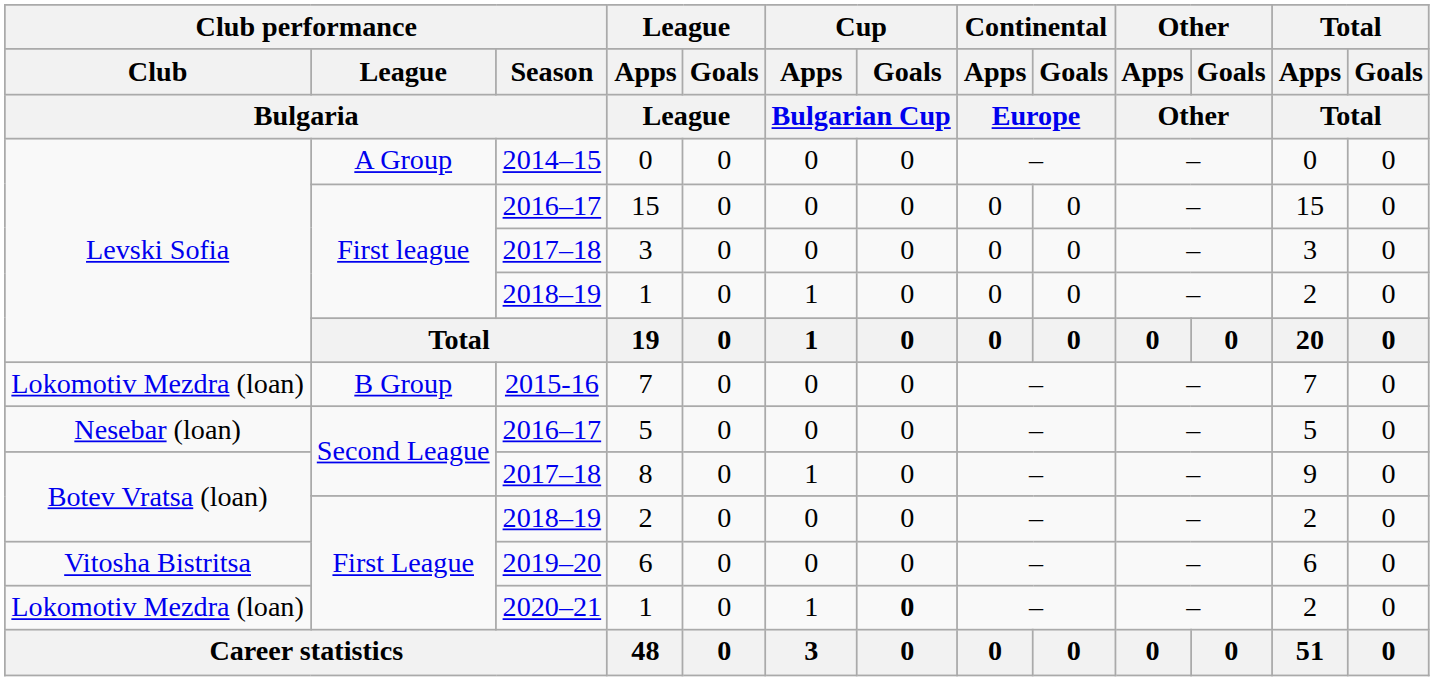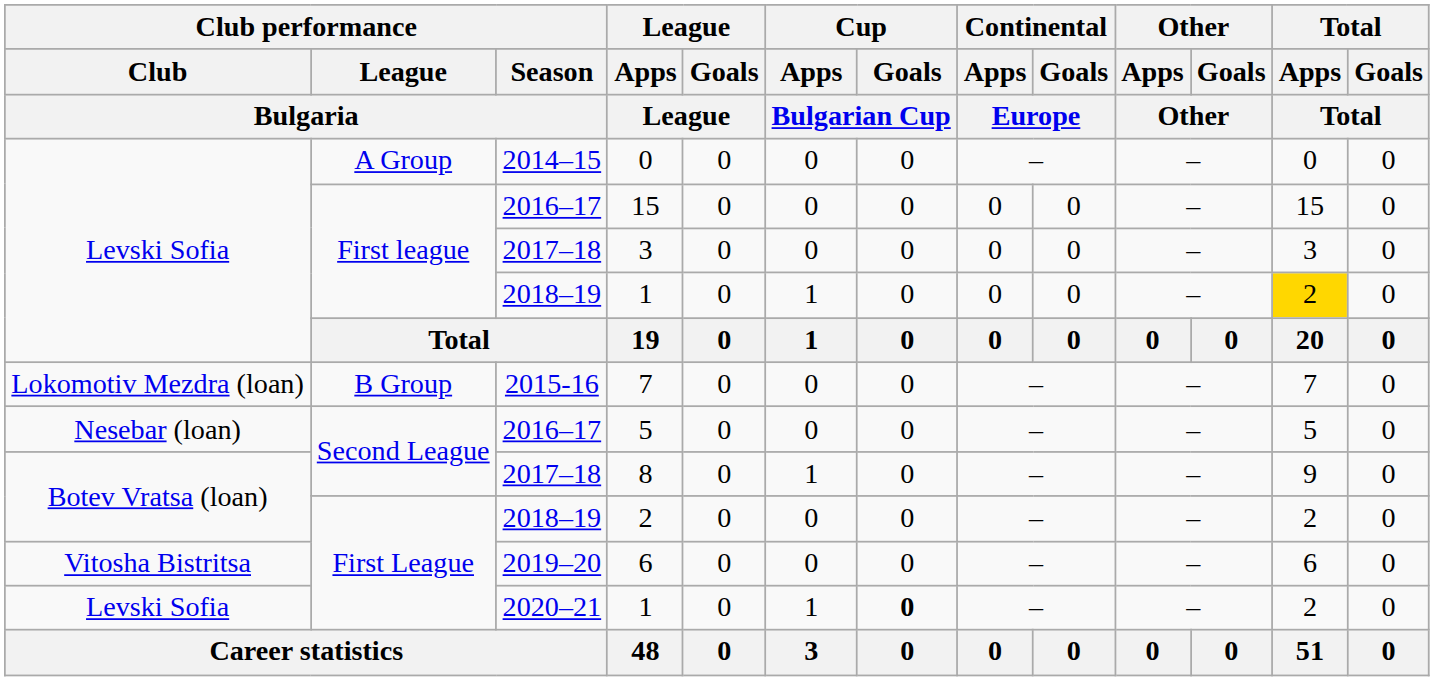2018–19 / 1 | Total / Apps / Total: no background -> gold background
2020–21 / 1 | Club performance / Club / Bulgaria: Lokomotiv Mezdra (loan) -> Levski Sofia
